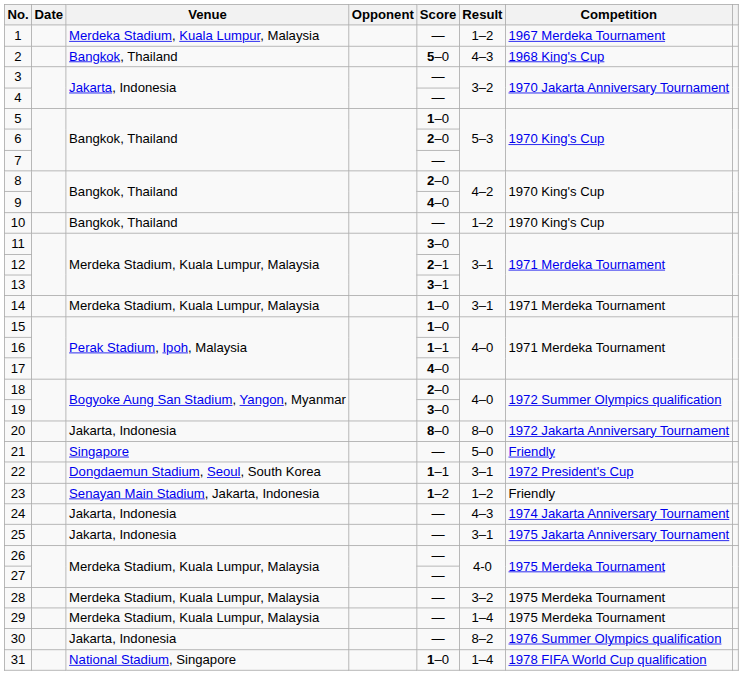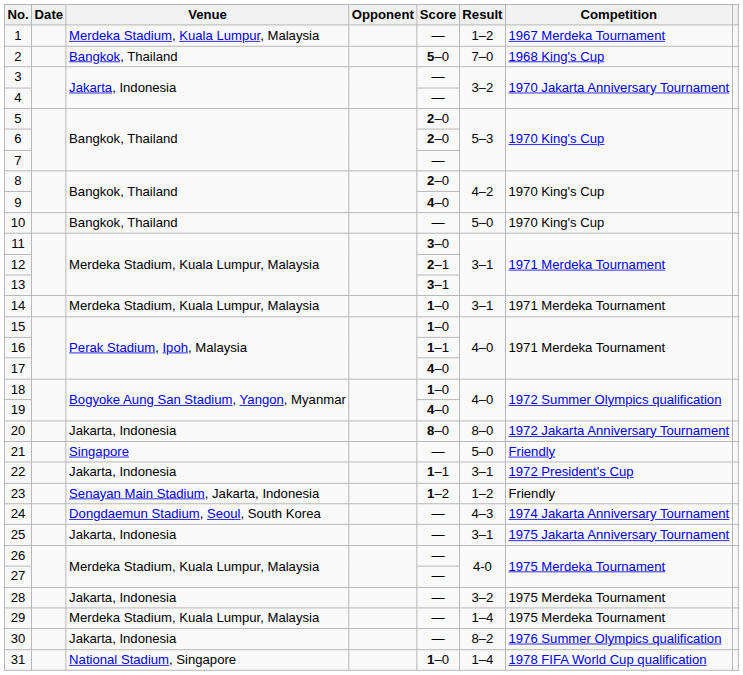2 | Result: 4–3 -> 7–0
5 | Score: 1–0 -> 2–0
10 | Result: 1–2 -> 5–0
18 | Score: 2–0 -> 1–0
19 | Score: 3–0 -> 4–0
22 | Venue: Dongdaemun Stadium, Seoul, South Korea -> Jakarta, Indonesia
24 | Venue: Jakarta, Indonesia -> Dongdaemun Stadium, Seoul, South Korea
28 | Venue: Merdeka Stadium, Kuala Lumpur, Malaysia -> Jakarta, Indonesia
